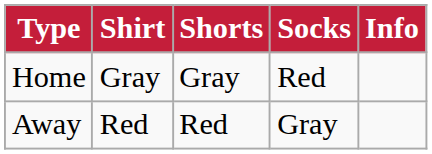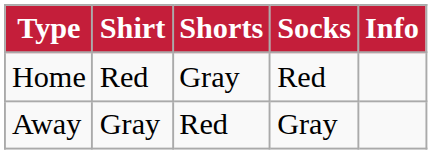Home | Shirt: Gray -> Red
Away | Shirt: Red -> Gray
